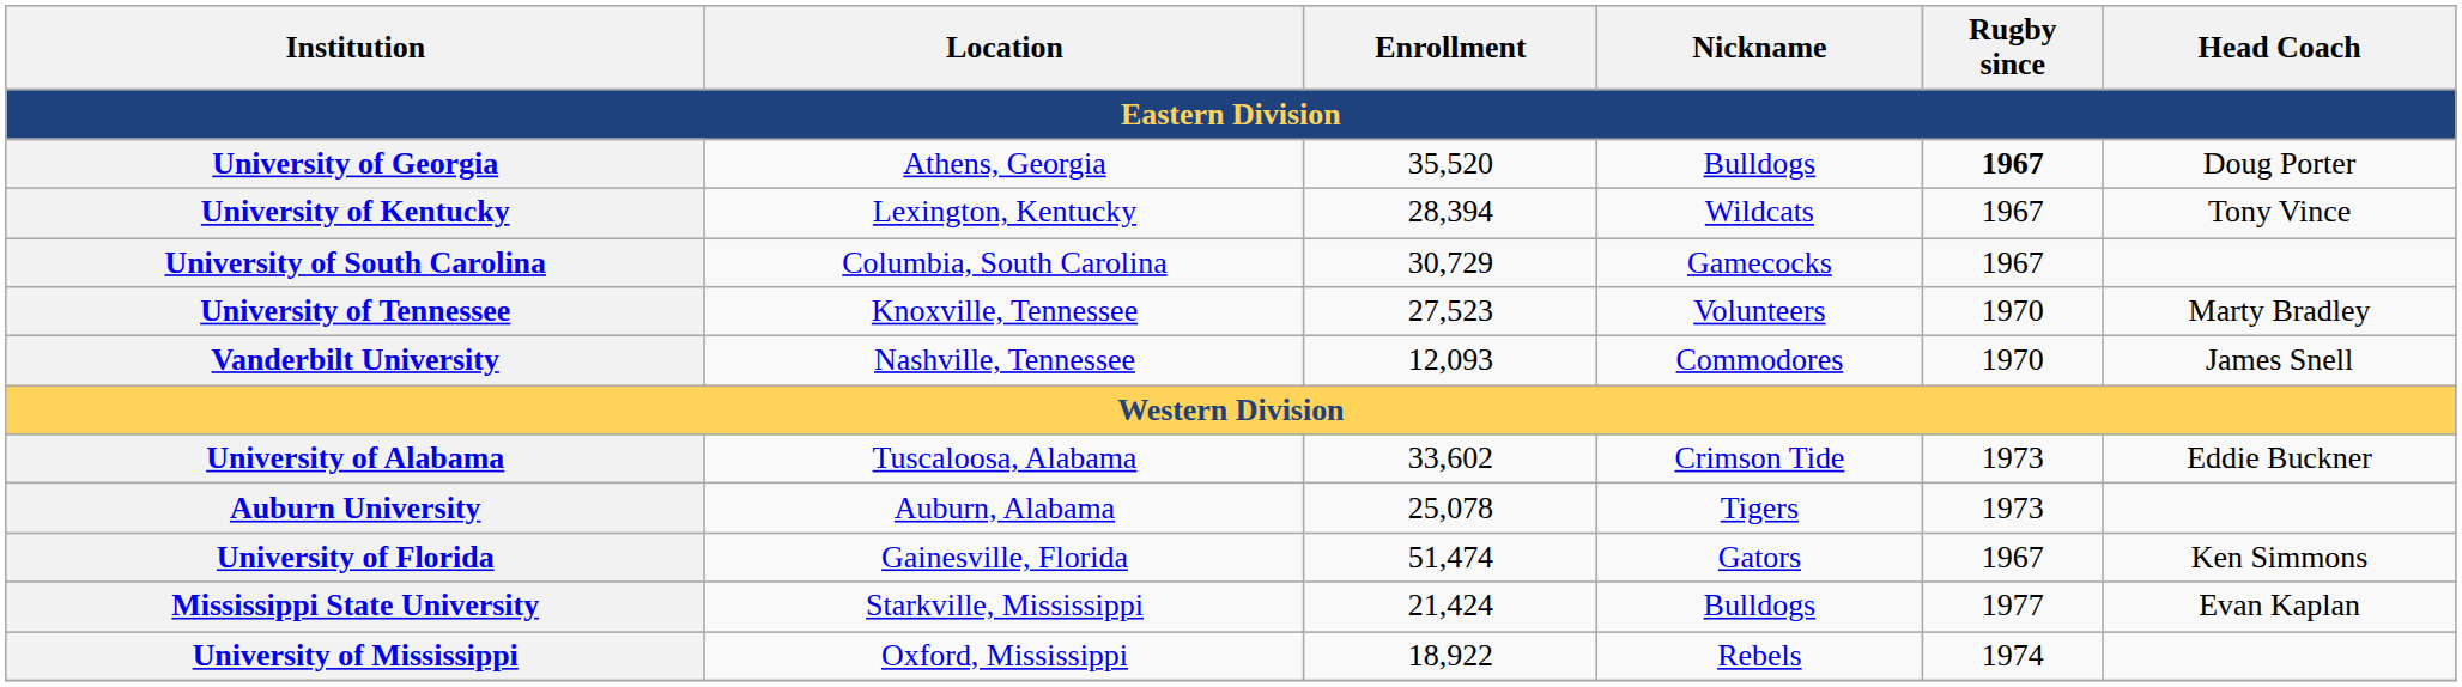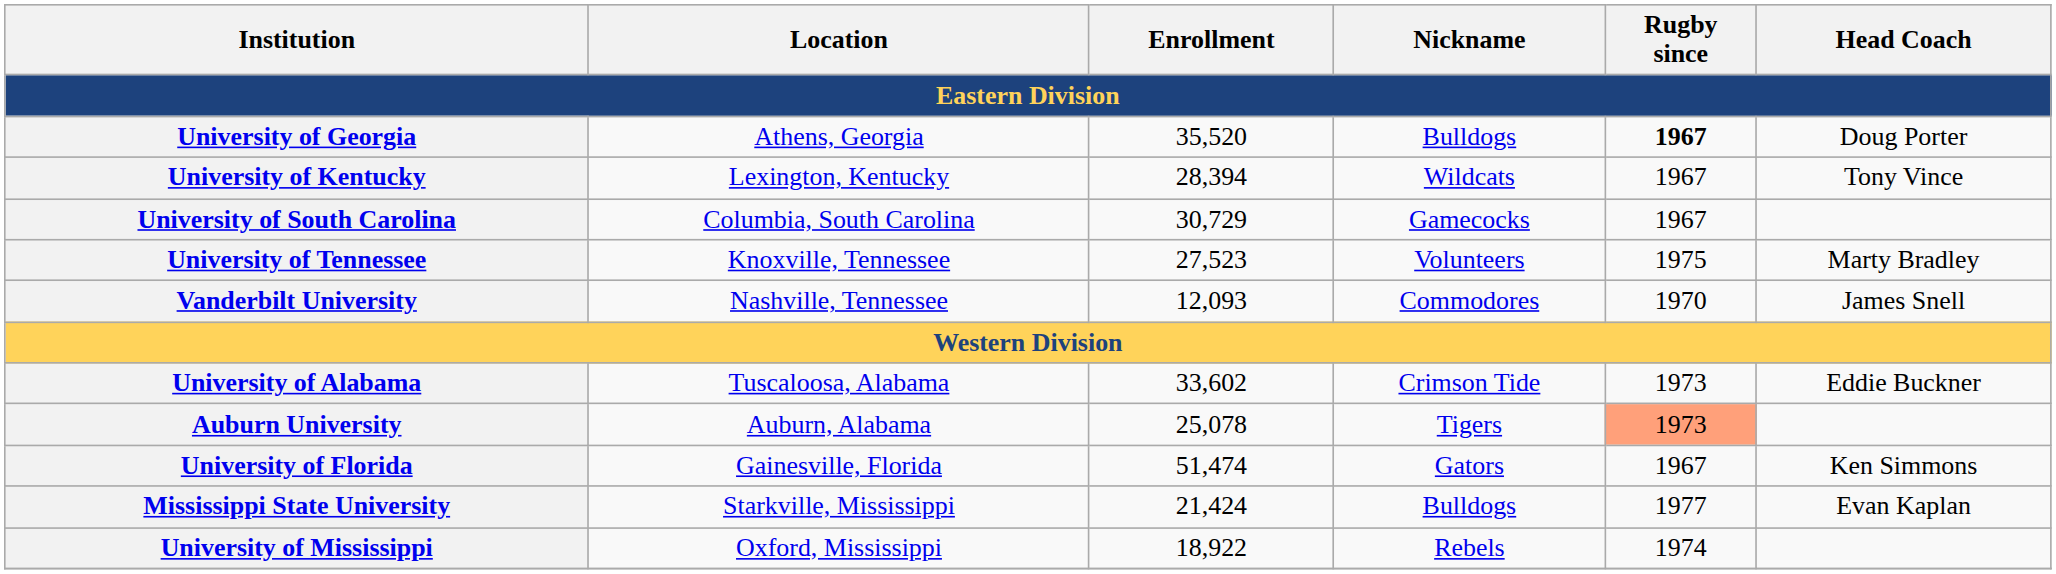University of Tennessee | Rugby since: 1970 -> 1975
Auburn University | Rugby since: no background -> lightsalmon background
